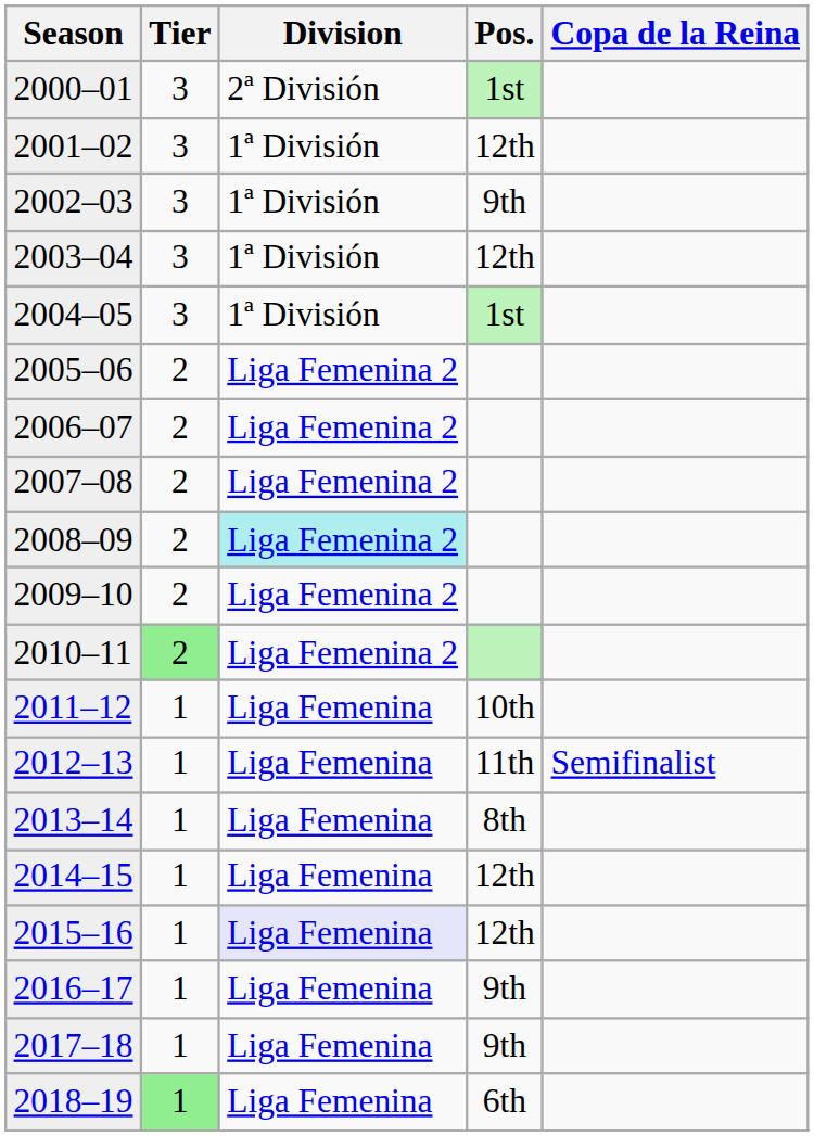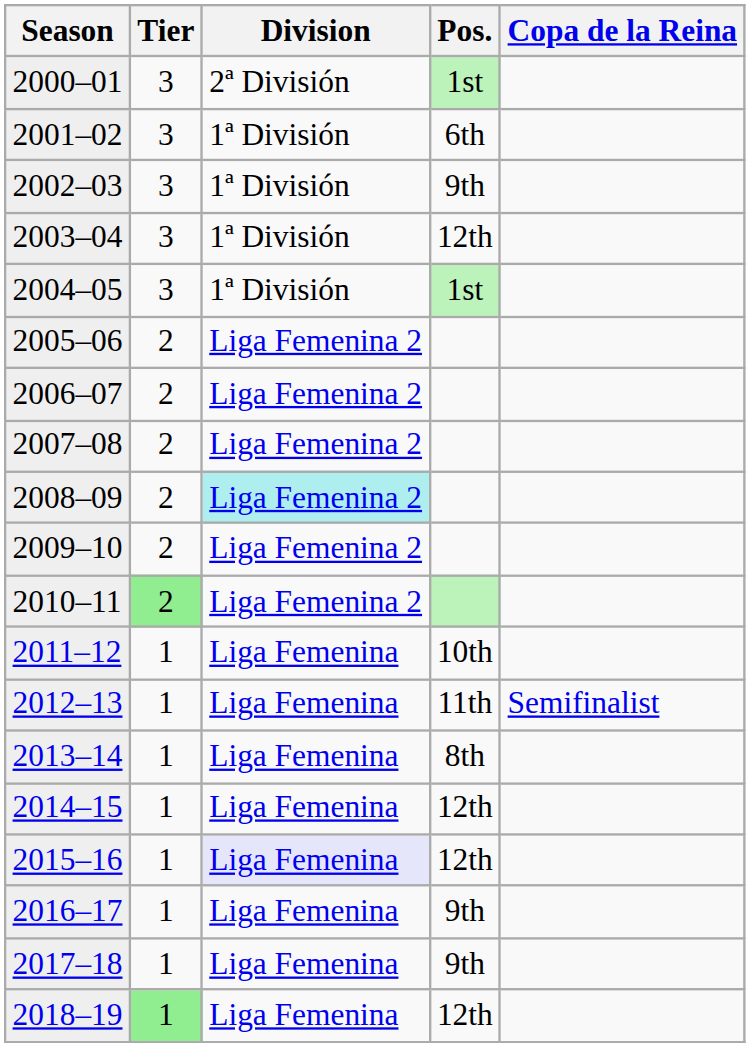2001–02 | Pos.: 12th -> 6th
2018–19 | Pos.: 6th -> 12th
